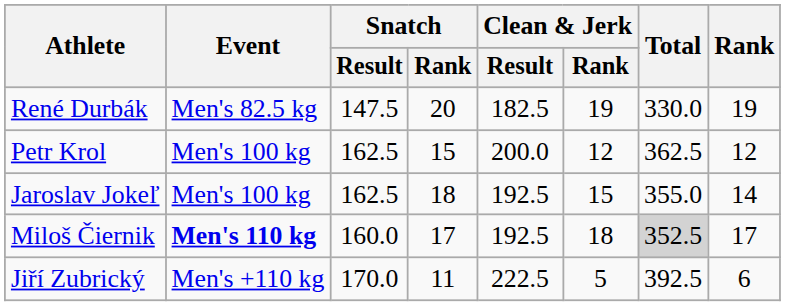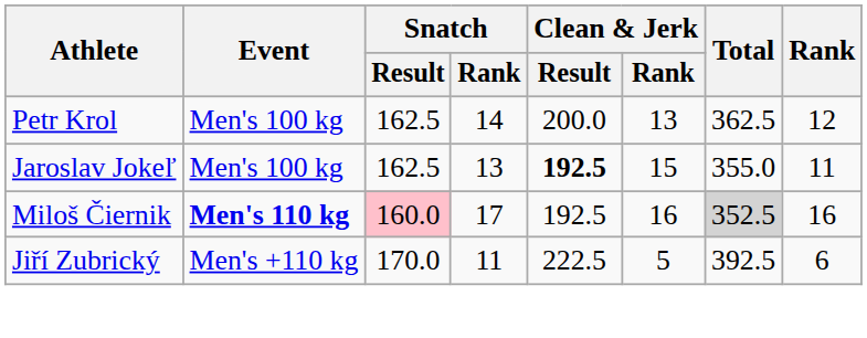- row: René Durbák | Men's 82.5 kg | 147.5 | 20 | 182.5 | 19 | 330.0 | 19
Petr Krol | Snatch / Rank: 15 -> 14
Petr Krol | Clean & Jerk / Rank: 12 -> 13
Jaroslav Jokeľ | Snatch / Rank: 18 -> 13
Jaroslav Jokeľ | Clean & Jerk / Result: normal -> bold
Jaroslav Jokeľ | Rank: 14 -> 11
Miloš Čiernik | Snatch / Result: no background -> pink background
Miloš Čiernik | Clean & Jerk / Rank: 18 -> 16
Miloš Čiernik | Rank: 17 -> 16
